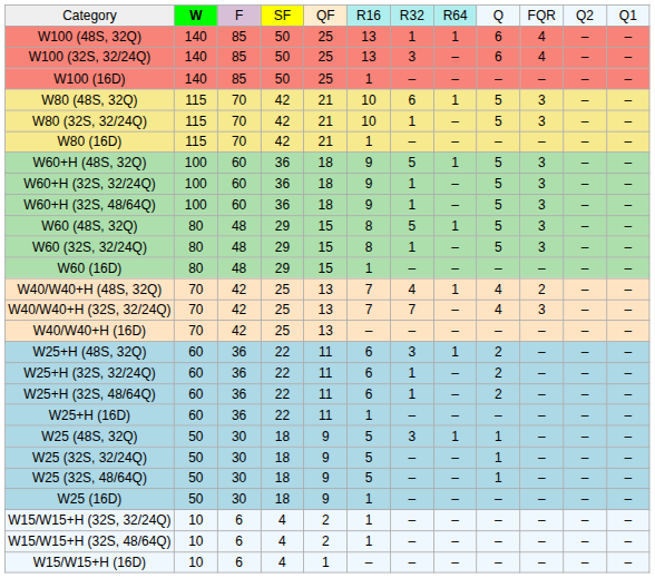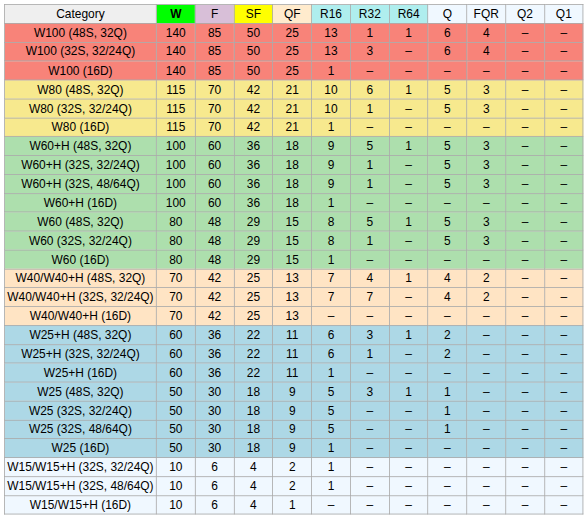+ row: W60+H (16D) | 100 | 60 | 36 | 18 | 1 | – | – | – | – | – | –
W40/W40+H (32S, 32/24Q) | column 10: 3 -> 2
- row: W25+H (32S, 48/64Q) | 60 | 36 | 22 | 11 | 6 | 1 | – | 2 | – | – | –
